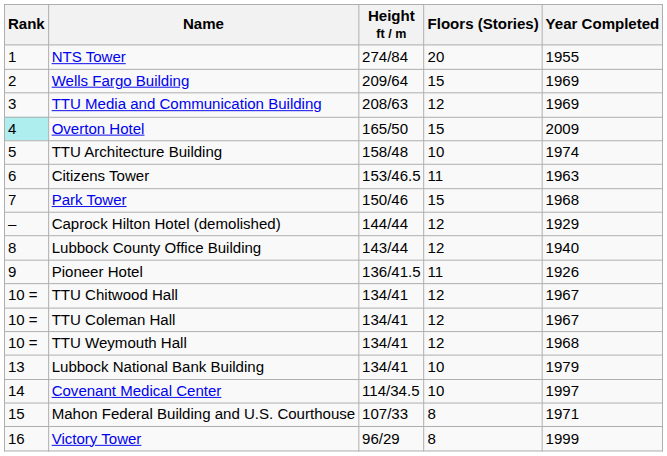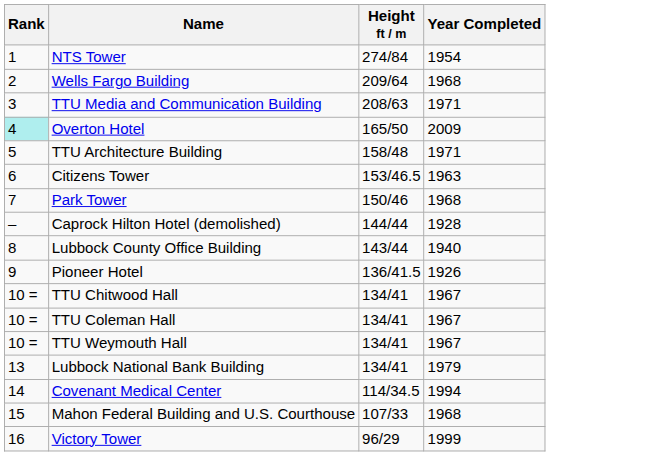- column: Floors (Stories) | 20 | 15 | 12 | 15 | 10 | 11 | 15 | 12 | 12 | 11 | 12 | 12 | 12 | 10 | 10 | 8 | 8
NTS Tower | Year Completed: 1955 -> 1954
Wells Fargo Building | Year Completed: 1969 -> 1968
TTU Media and Communication Building | Year Completed: 1969 -> 1971
TTU Architecture Building | Year Completed: 1974 -> 1971
Caprock Hilton Hotel (demolished) | Year Completed: 1929 -> 1928
TTU Weymouth Hall | Year Completed: 1968 -> 1967
Covenant Medical Center | Year Completed: 1997 -> 1994
Mahon Federal Building and U.S. Courthouse | Year Completed: 1971 -> 1968
